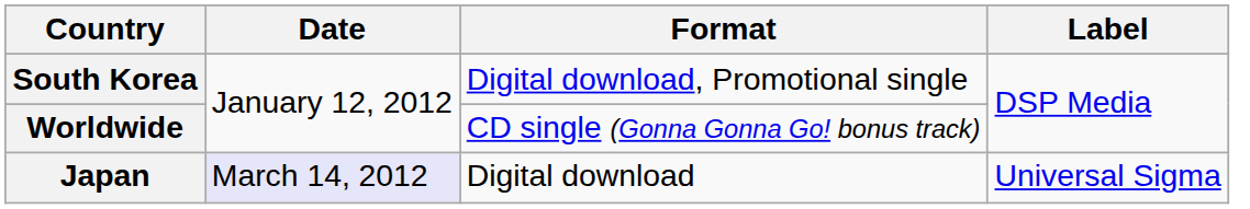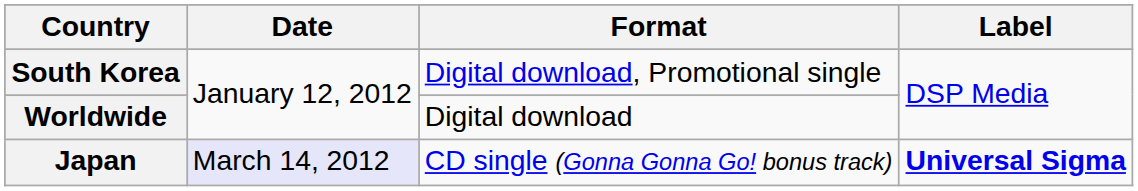Worldwide | Format: CD single (Gonna Gonna Go! bonus track) -> Digital download
Japan | Format: Digital download -> CD single (Gonna Gonna Go! bonus track)
Japan | Label: normal -> bold
